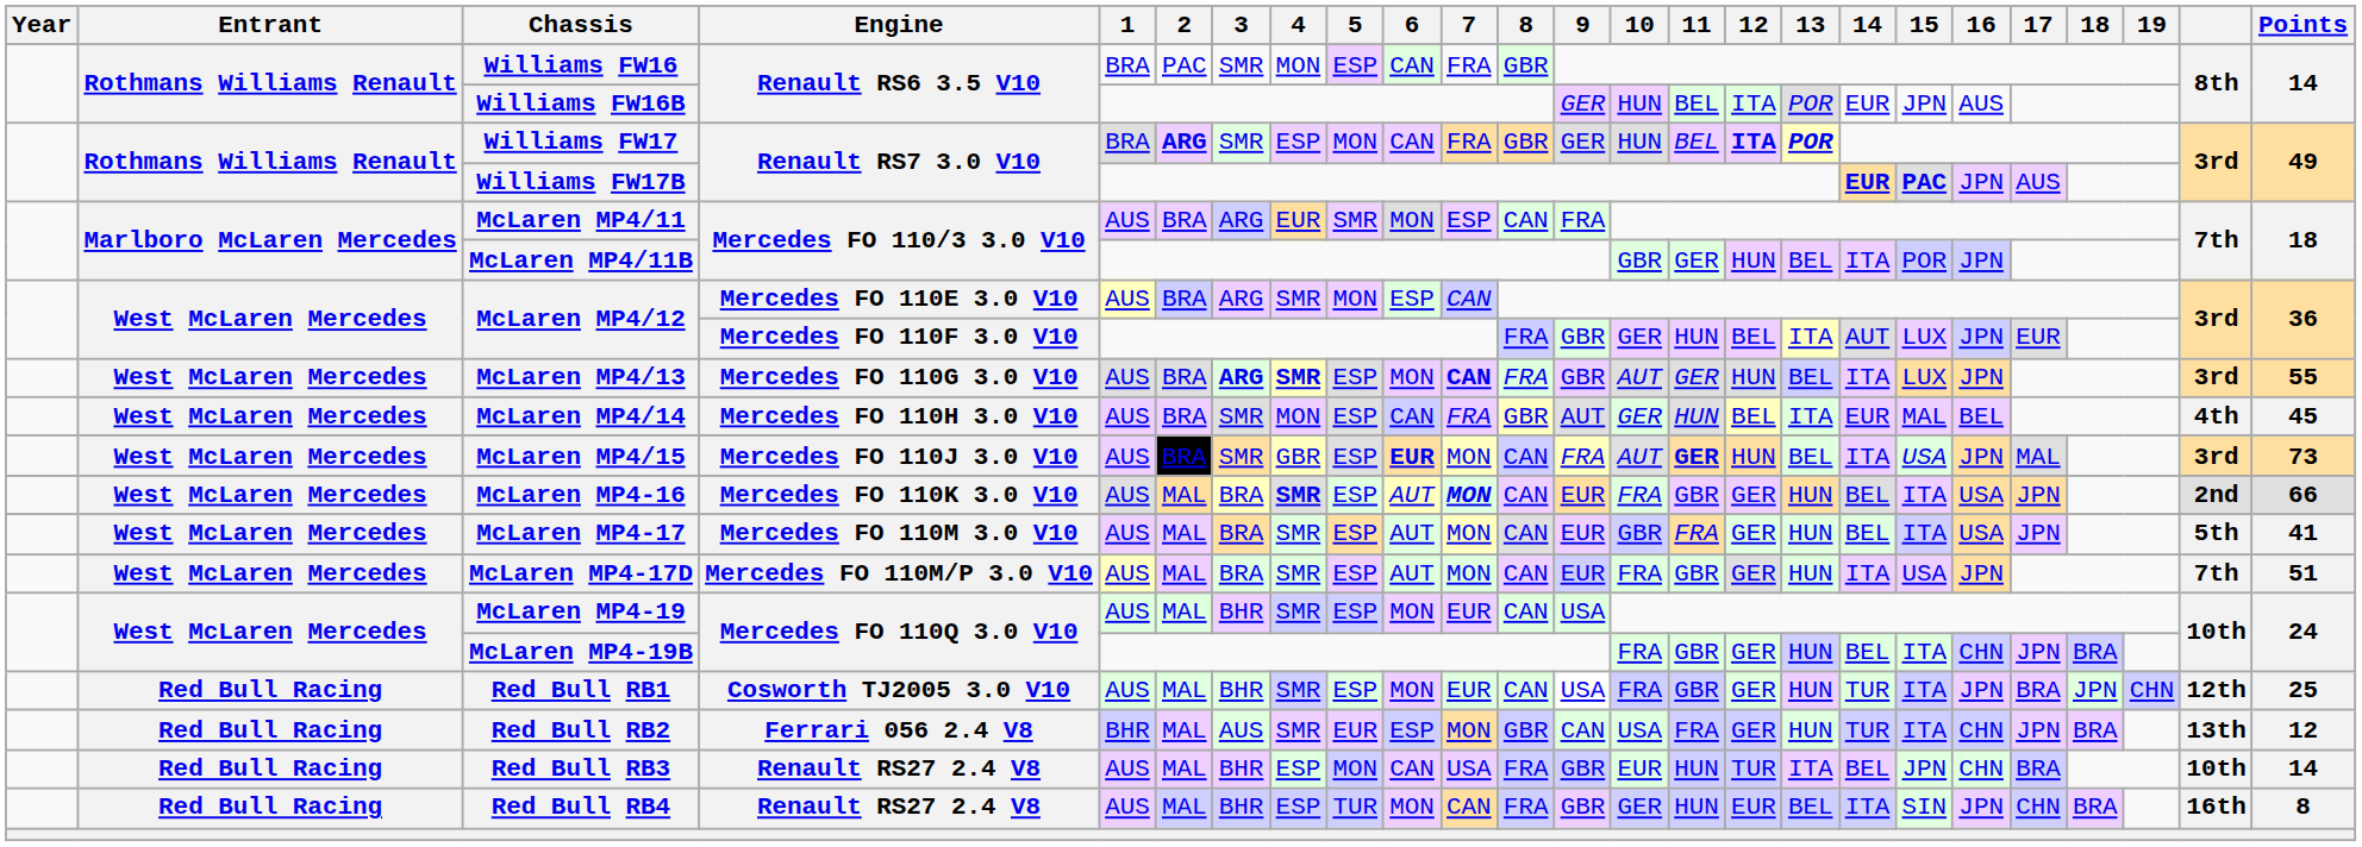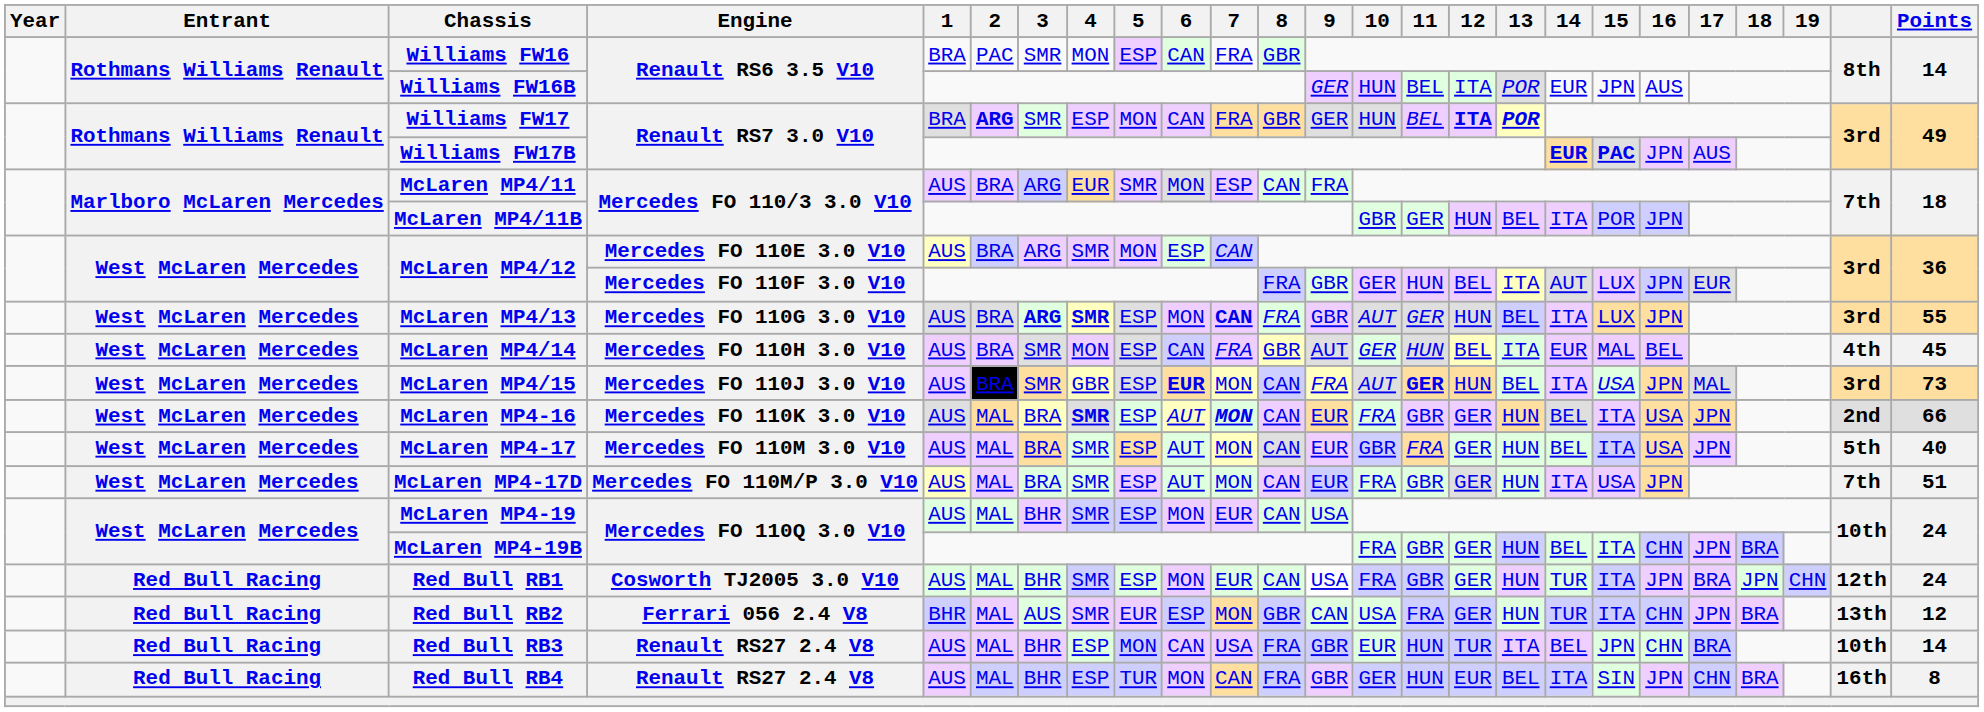McLaren MP4-17 | Points: 41 -> 40
Red Bull RB1 | Points: 25 -> 24
